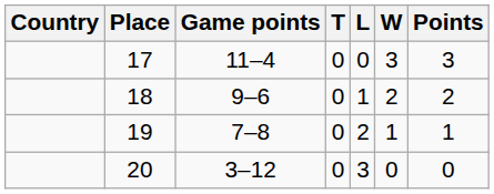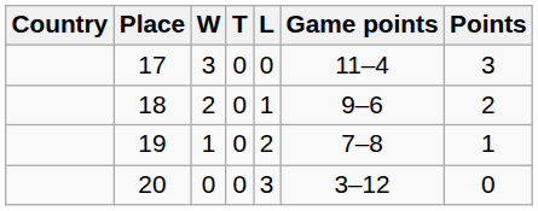columns swapped: W <-> Game points
